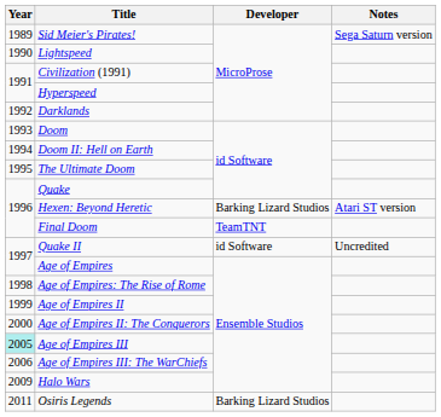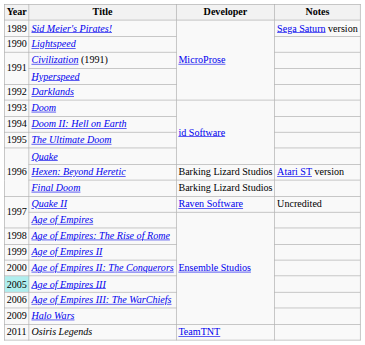Final Doom | Developer: TeamTNT -> Barking Lizard Studios
Quake II | Developer: id Software -> Raven Software
Osiris Legends | Developer: Barking Lizard Studios -> TeamTNT
